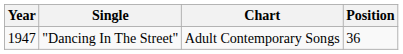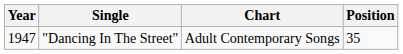"Dancing In The Street" | Position: 36 -> 35
